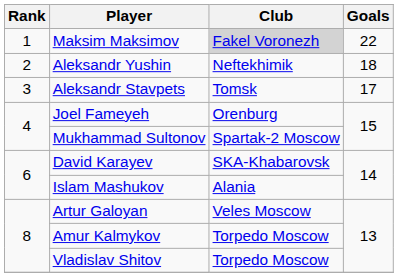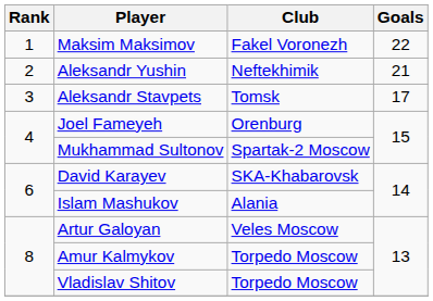Maksim Maksimov | Club: lightgrey background -> no background
Aleksandr Yushin | Goals: 18 -> 21
